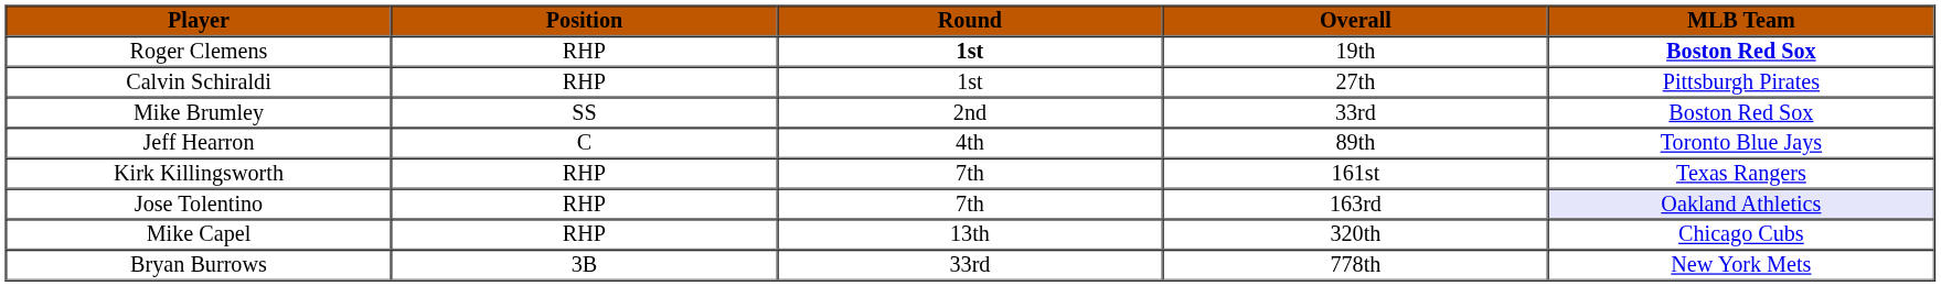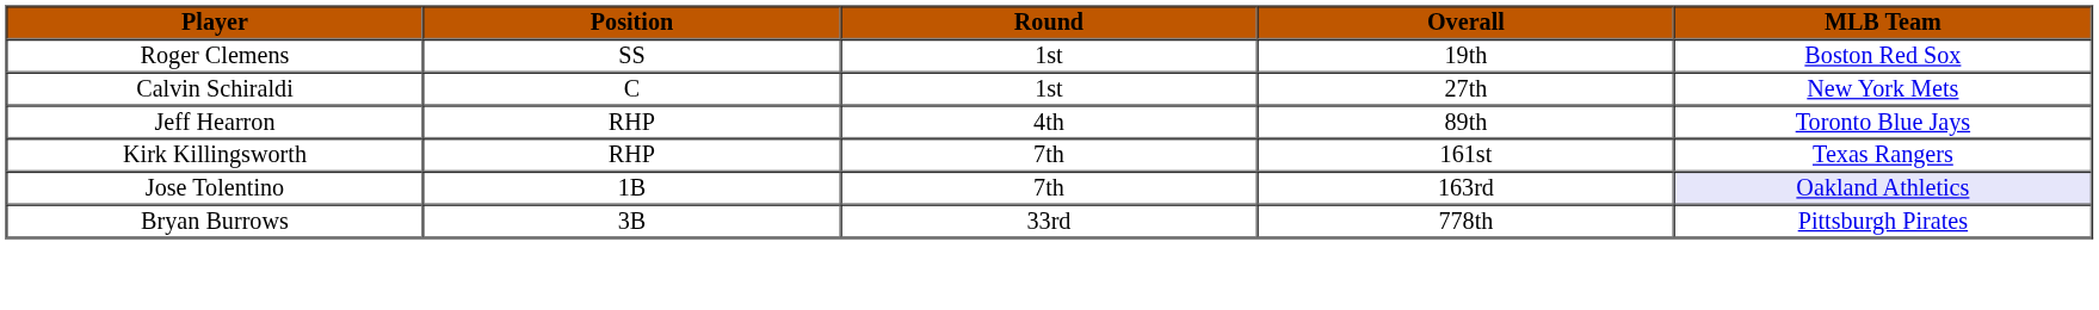Roger Clemens | Position: RHP -> SS
Roger Clemens | Round: bold -> normal
Roger Clemens | MLB Team: bold -> normal
Calvin Schiraldi | Position: RHP -> C
Calvin Schiraldi | MLB Team: Pittsburgh Pirates -> New York Mets
- row: Mike Brumley | SS | 2nd | 33rd | Boston Red Sox
Jeff Hearron | Position: C -> RHP
Jose Tolentino | Position: RHP -> 1B
- row: Mike Capel | RHP | 13th | 320th | Chicago Cubs
Bryan Burrows | MLB Team: New York Mets -> Pittsburgh Pirates
